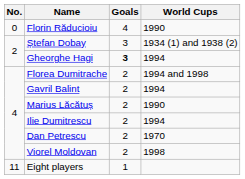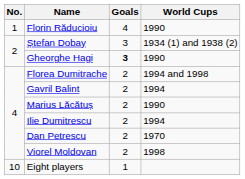Florin Răducioiu | No.: 0 -> 1
Gheorghe Hagi | World Cups: 1994 -> 1990
Eight players | No.: 11 -> 10
